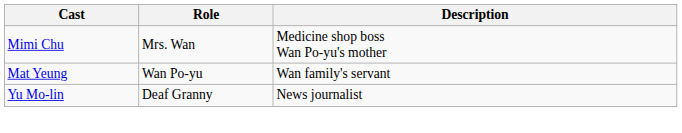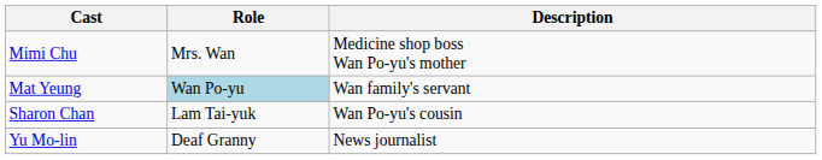Mat Yeung | Role: no background -> lightblue background
+ row: Sharon Chan | Lam Tai-yuk | Wan Po-yu's cousin
